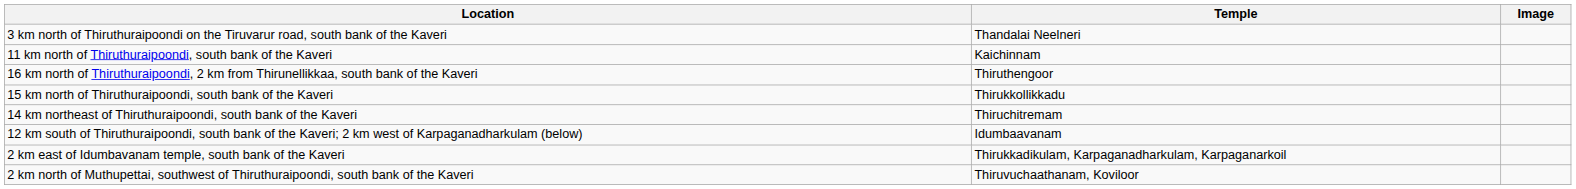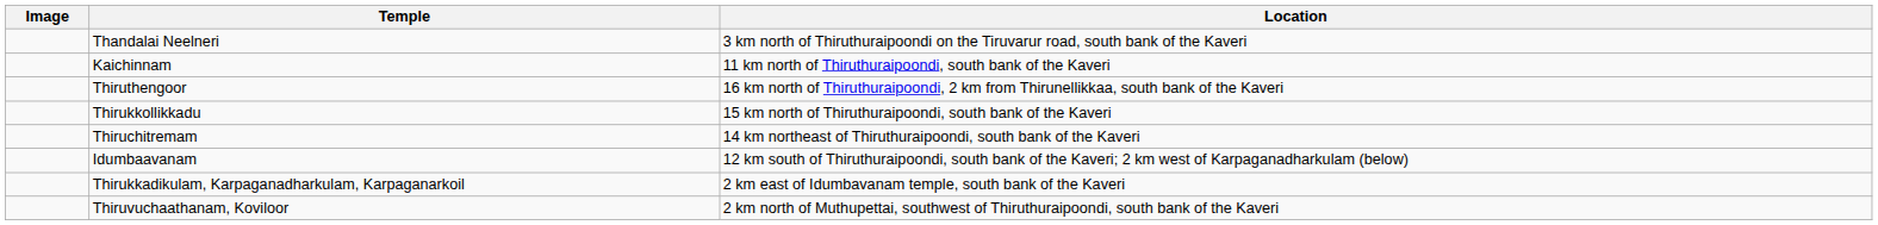columns swapped: Image <-> Location
